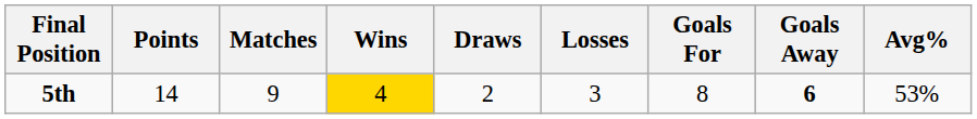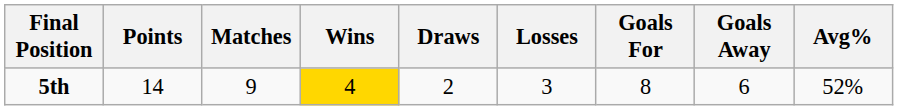5th | Goals Away: bold -> normal
5th | Avg%: 53% -> 52%
